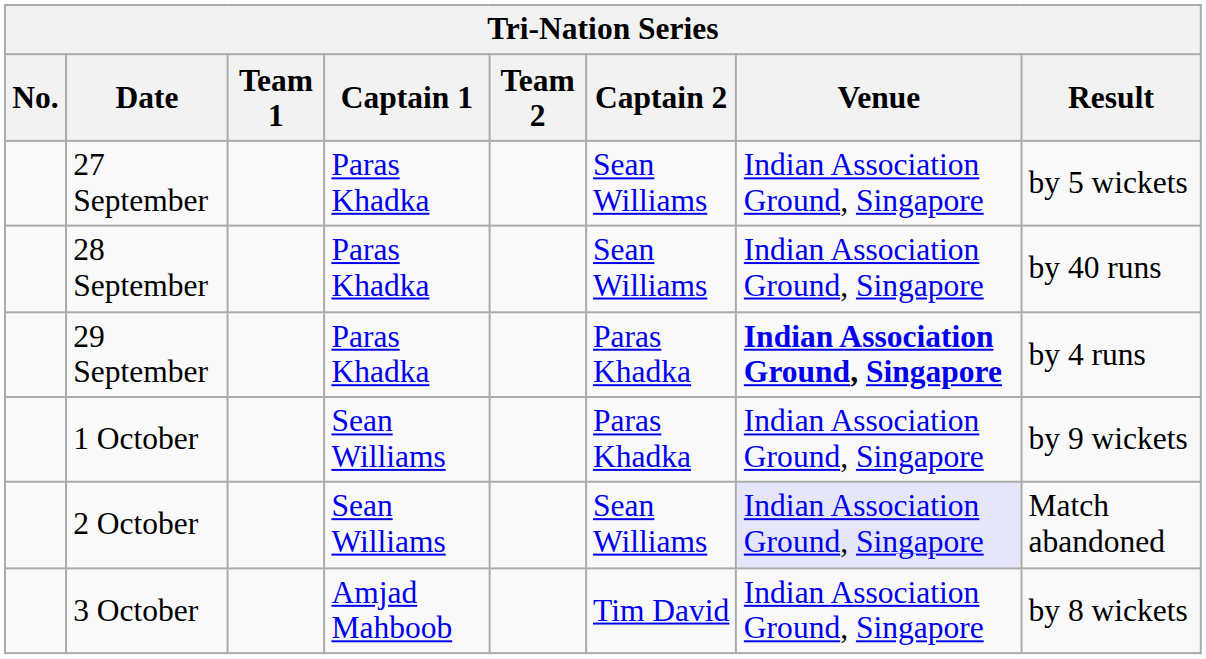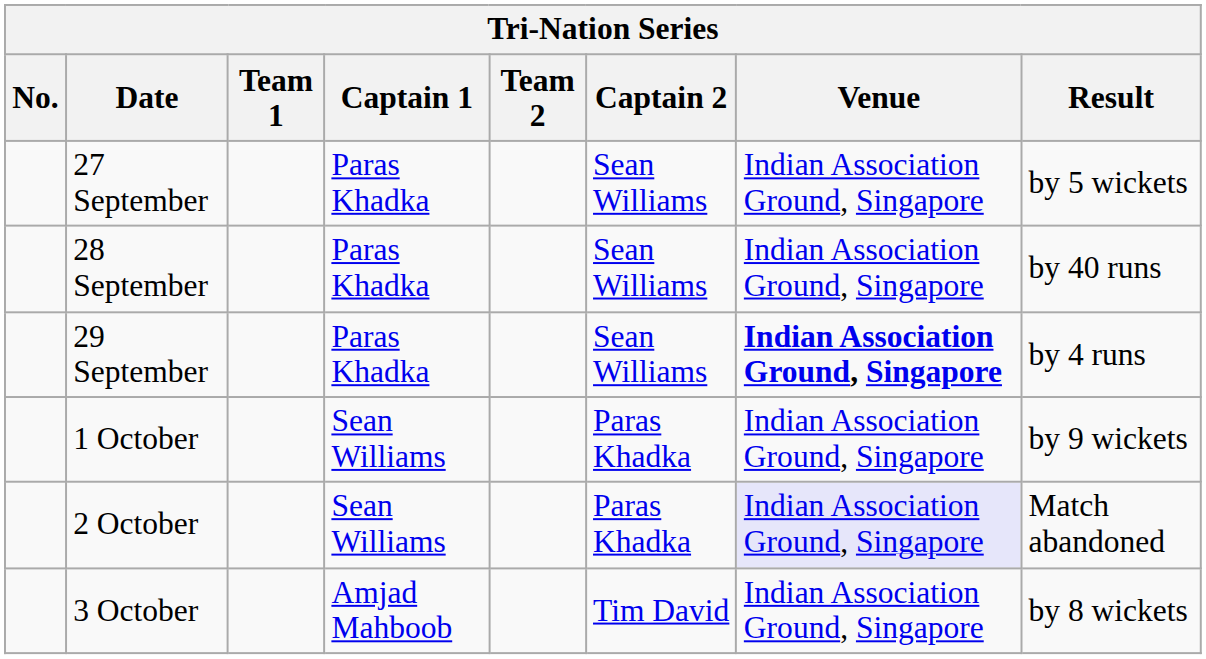29 September | Captain 2: Paras Khadka -> Sean Williams
2 October | Captain 2: Sean Williams -> Paras Khadka
